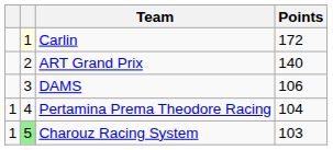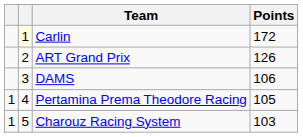ART Grand Prix | Points: 140 -> 126
Pertamina Prema Theodore Racing | Points: 104 -> 105
Charouz Racing System | column 2: lightgreen background -> no background
